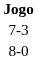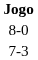rows swapped: 7-3 <-> 8-0
